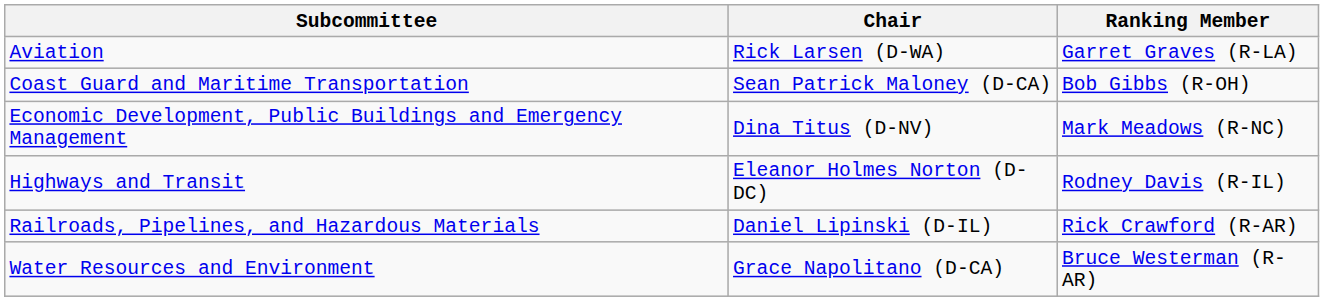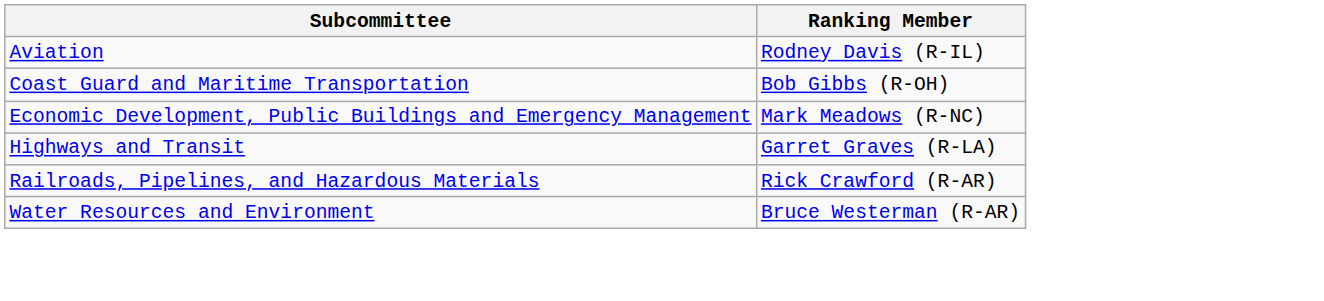- column: Chair | Rick Larsen (D-WA) | Sean Patrick Maloney (D-CA) | Dina Titus (D-NV) | Eleanor Holmes Norton (D-DC) | Daniel Lipinski (D-IL) | Grace Napolitano (D-CA)
Aviation | Ranking Member: Garret Graves (R-LA) -> Rodney Davis (R-IL)
Highways and Transit | Ranking Member: Rodney Davis (R-IL) -> Garret Graves (R-LA)
